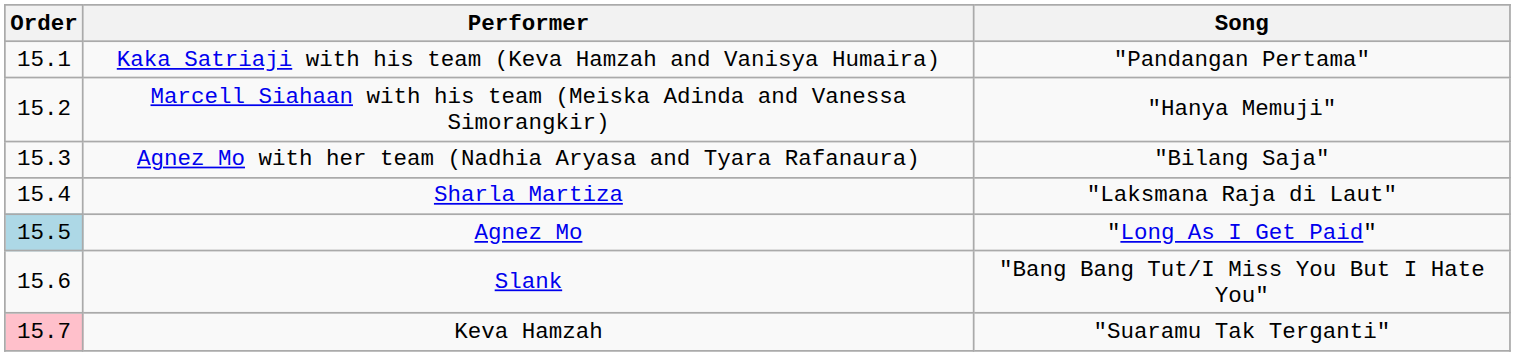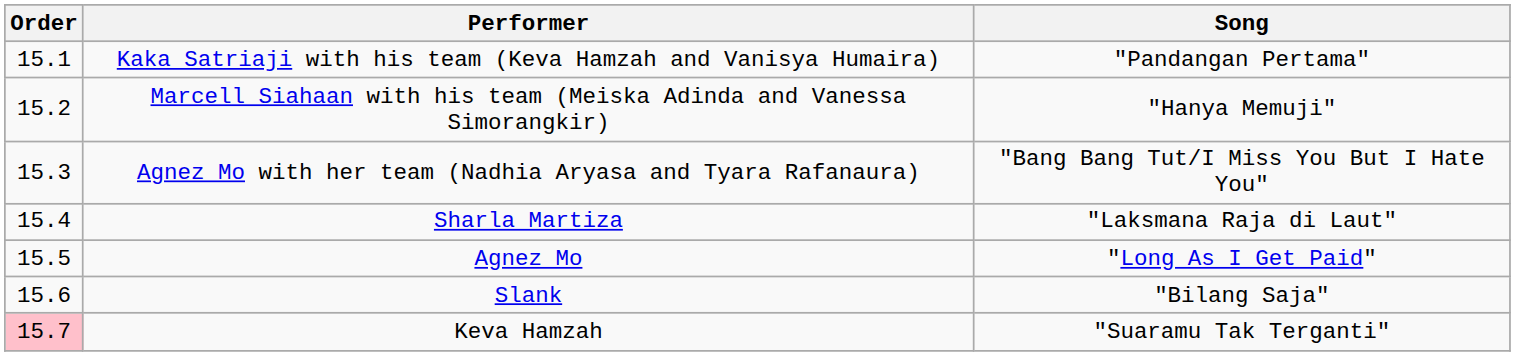Agnez Mo with her team (Nadhia Aryasa and Tyara Rafanaura) | Song: "Bilang Saja" -> "Bang Bang Tut/I Miss You But I Hate You"
Agnez Mo | Order: lightblue background -> no background
Slank | Song: "Bang Bang Tut/I Miss You But I Hate You" -> "Bilang Saja"
